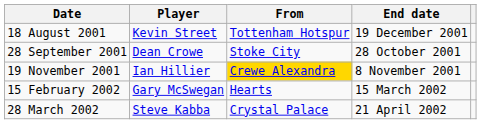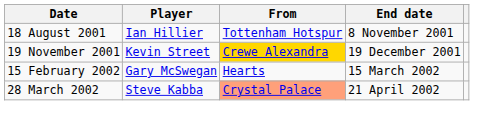18 August 2001 | Player: Kevin Street -> Ian Hillier
18 August 2001 | End date: 19 December 2001 -> 8 November 2001
- row: 28 September 2001 | Dean Crowe | Stoke City | 28 October 2001
19 November 2001 | Player: Ian Hillier -> Kevin Street
19 November 2001 | End date: 8 November 2001 -> 19 December 2001
28 March 2002 | From: no background -> lightsalmon background
